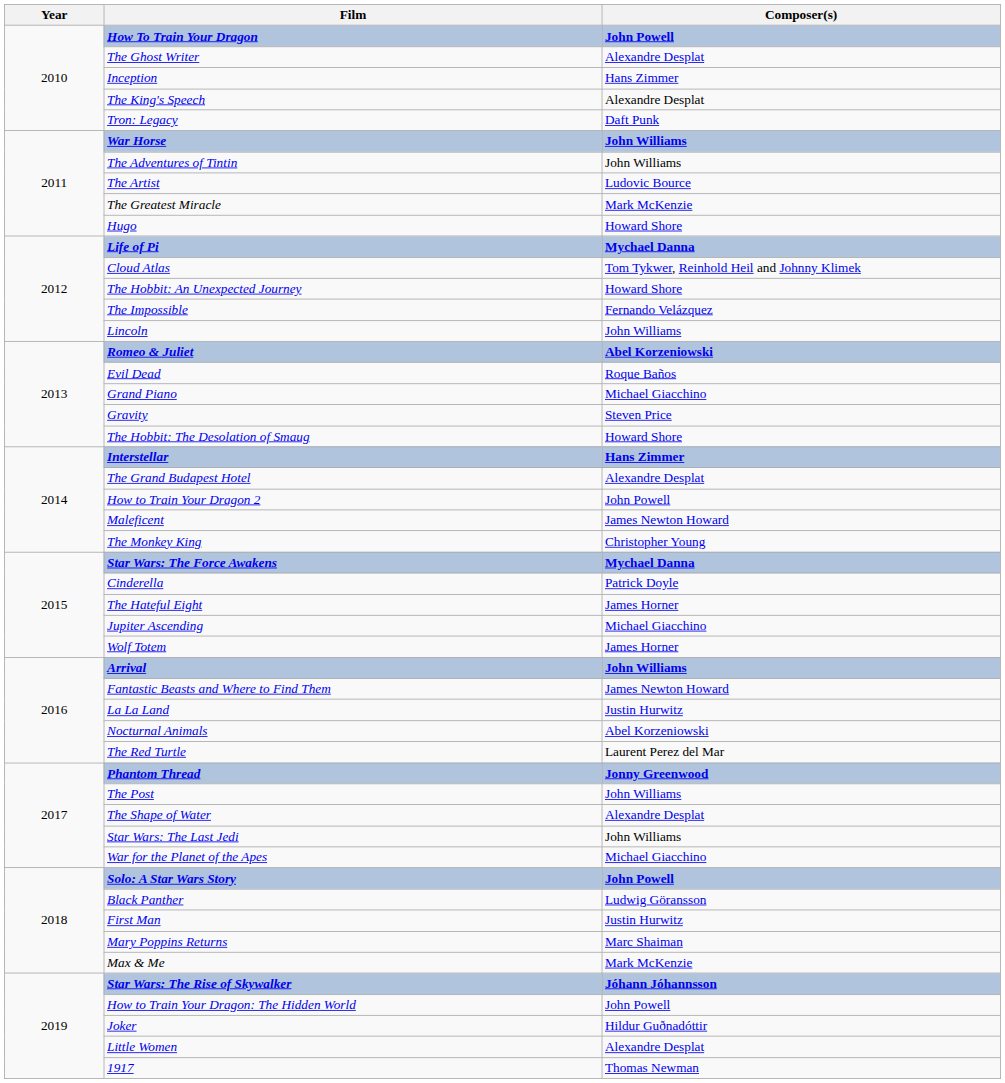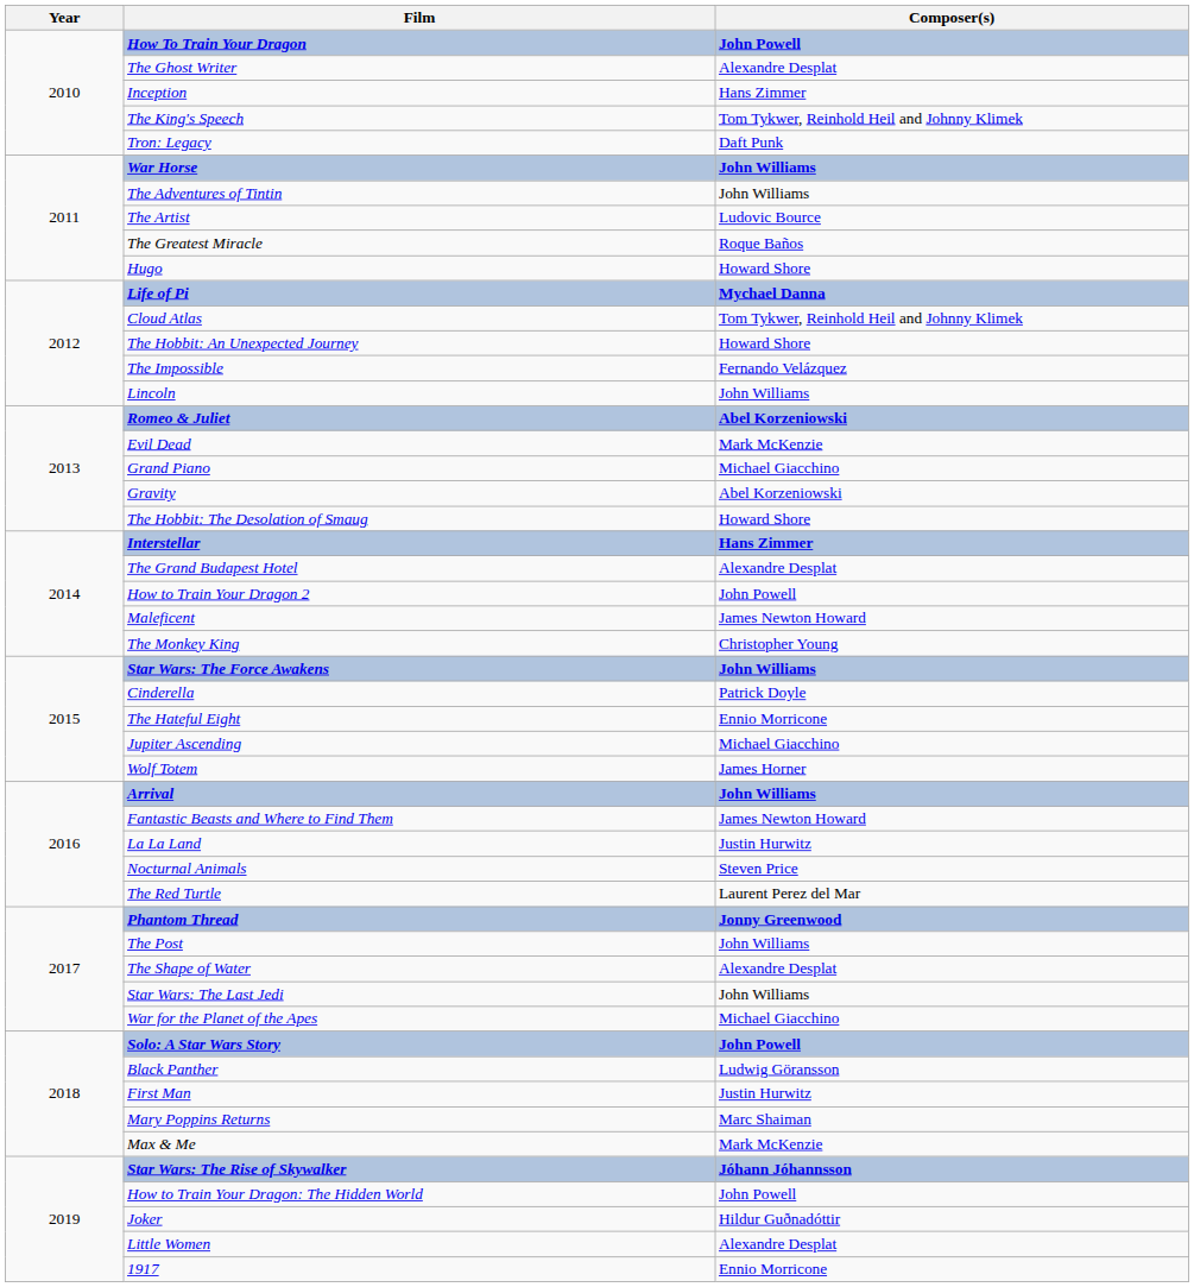The King's Speech | Composer(s): Alexandre Desplat -> Tom Tykwer, Reinhold Heil and Johnny Klimek
The Greatest Miracle | Composer(s): Mark McKenzie -> Roque Baños
Evil Dead | Composer(s): Roque Baños -> Mark McKenzie
Gravity | Composer(s): Steven Price -> Abel Korzeniowski
Star Wars: The Force Awakens | Composer(s): Mychael Danna -> John Williams
The Hateful Eight | Composer(s): James Horner -> Ennio Morricone
Nocturnal Animals | Composer(s): Abel Korzeniowski -> Steven Price
1917 | Composer(s): Thomas Newman -> Ennio Morricone
